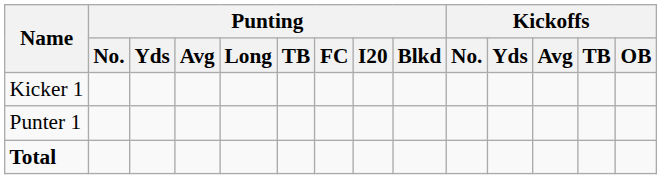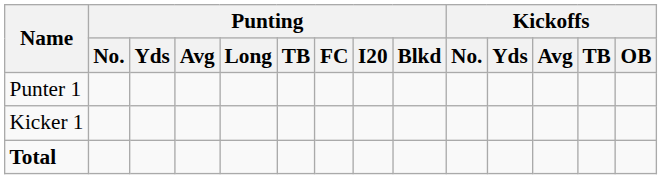rows swapped: Punter 1 <-> Kicker 1
